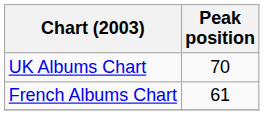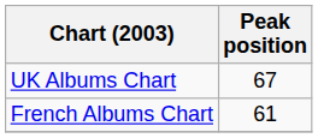UK Albums Chart | Peak position: 70 -> 67
